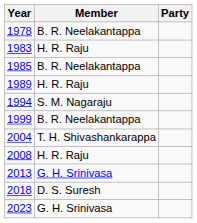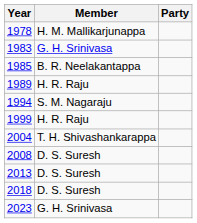1978 | Member: B. R. Neelakantappa -> H. M. Mallikarjunappa
1983 | Member: H. R. Raju -> G. H. Srinivasa
1999 | Member: B. R. Neelakantappa -> H. R. Raju
2008 | Member: H. R. Raju -> D. S. Suresh
2013 | Member: G. H. Srinivasa -> D. S. Suresh
